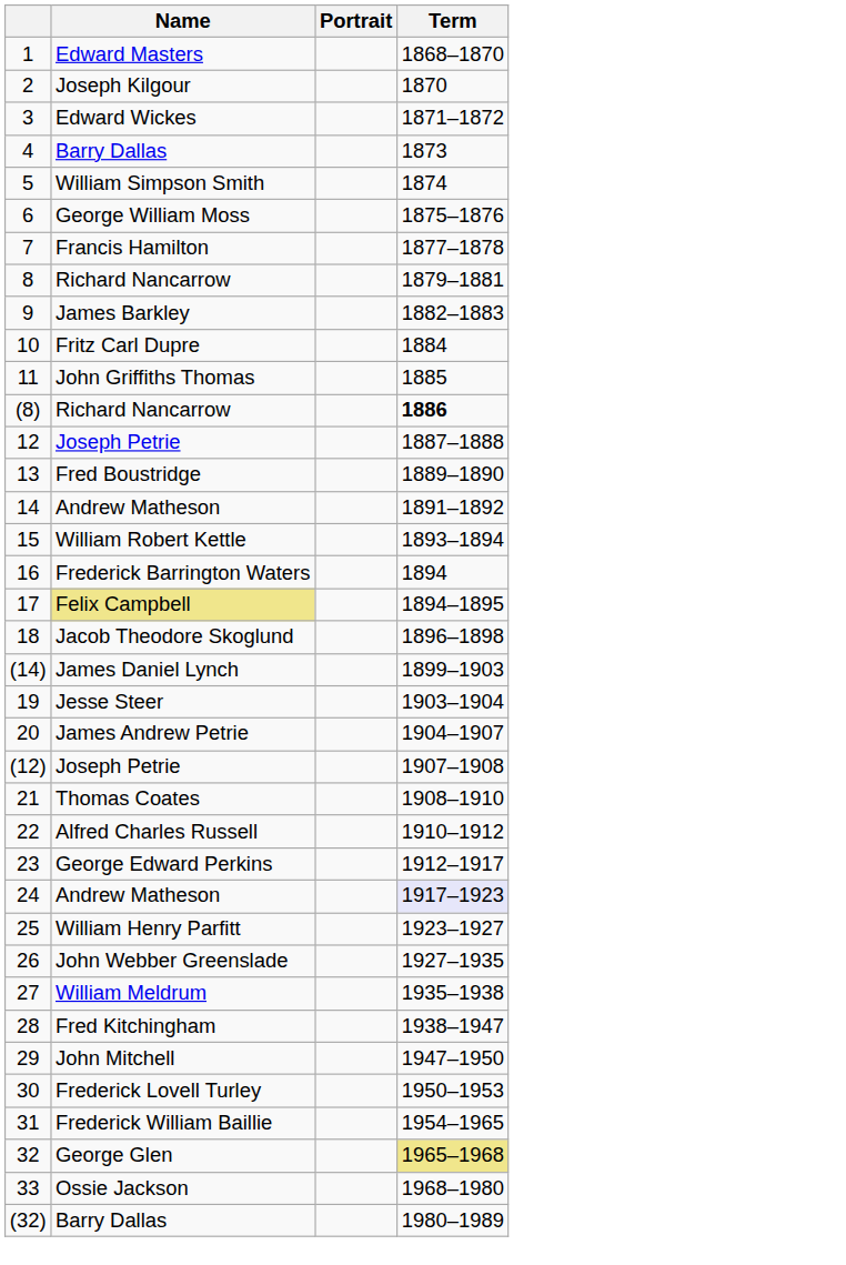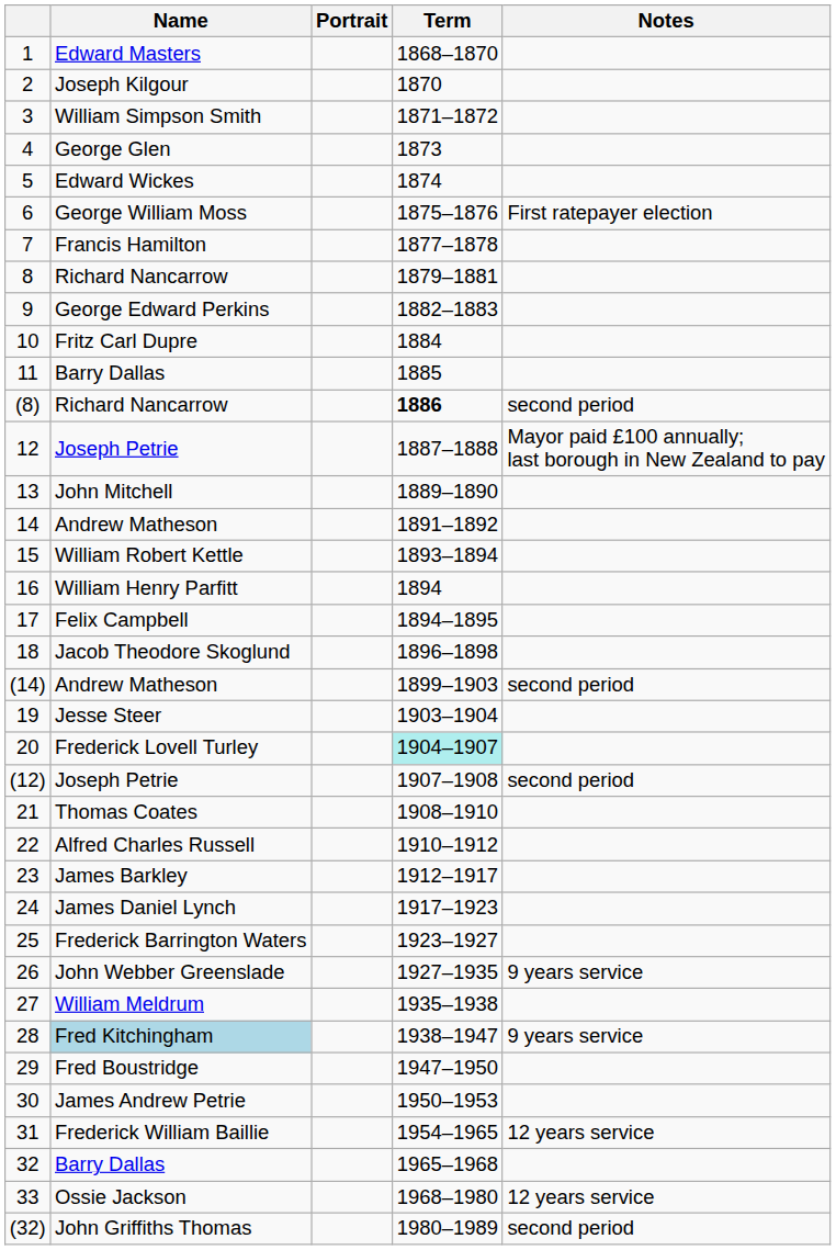+ column: Notes | First ratepayer election | second period | Mayor paid £100 annually; last borough in New Zealand to pay | second period | second period | 9 years service | 9 years service | 12 years service | 12 years service | second period
3 | Name: Edward Wickes -> William Simpson Smith
4 | Name: Barry Dallas -> George Glen
5 | Name: William Simpson Smith -> Edward Wickes
9 | Name: James Barkley -> George Edward Perkins
11 | Name: John Griffiths Thomas -> Barry Dallas
13 | Name: Fred Boustridge -> John Mitchell
16 | Name: Frederick Barrington Waters -> William Henry Parfitt
17 | Name: khaki background -> no background
(14) | Name: James Daniel Lynch -> Andrew Matheson
20 | Name: James Andrew Petrie -> Frederick Lovell Turley
20 | Term: no background -> paleturquoise background
23 | Name: George Edward Perkins -> James Barkley
24 | Name: Andrew Matheson -> James Daniel Lynch
24 | Term: lavender background -> no background
25 | Name: William Henry Parfitt -> Frederick Barrington Waters
28 | Name: no background -> lightblue background
29 | Name: John Mitchell -> Fred Boustridge
30 | Name: Frederick Lovell Turley -> James Andrew Petrie
32 | Name: George Glen -> Barry Dallas
32 | Term: khaki background -> no background
(32) | Name: Barry Dallas -> John Griffiths Thomas
